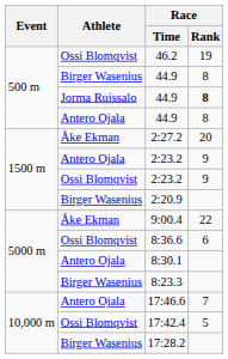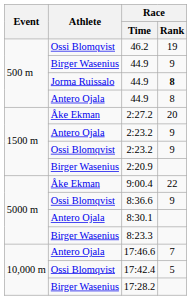Birger Wasenius / 44.9 | Race / Rank: 8 -> 9
8:36.6 | Race / Rank: 6 -> 9
